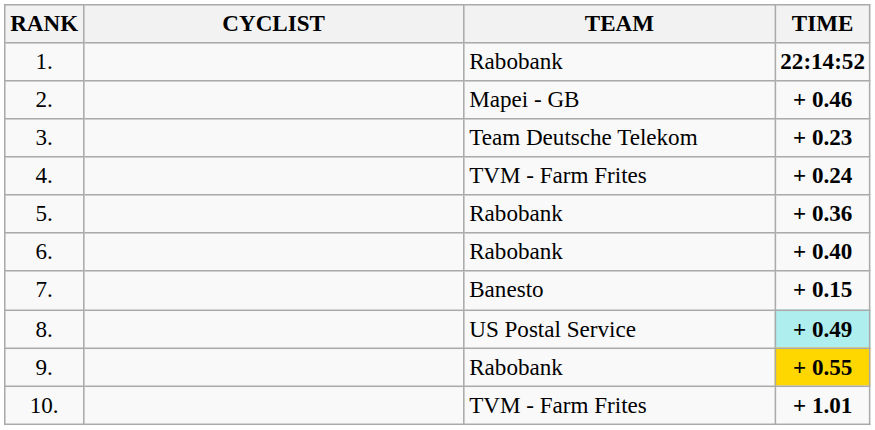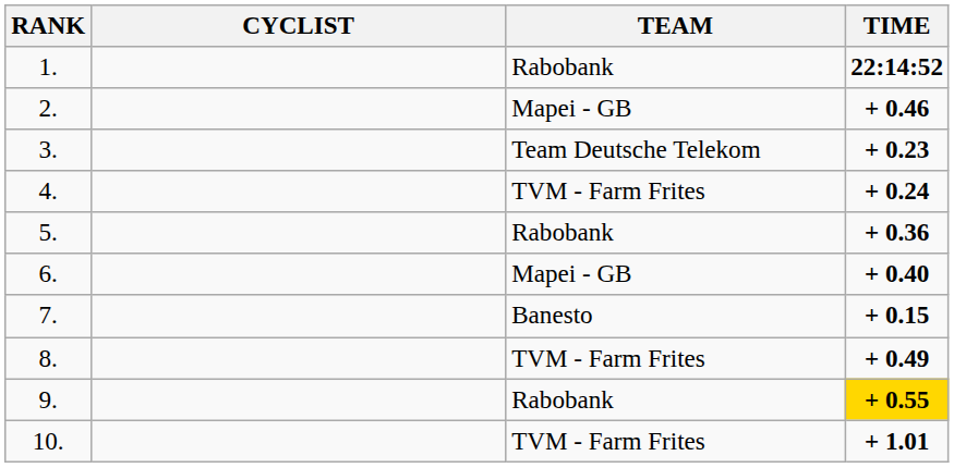6. | TEAM: Rabobank -> Mapei - GB
8. | TEAM: US Postal Service -> TVM - Farm Frites
8. | TIME: paleturquoise background -> no background
